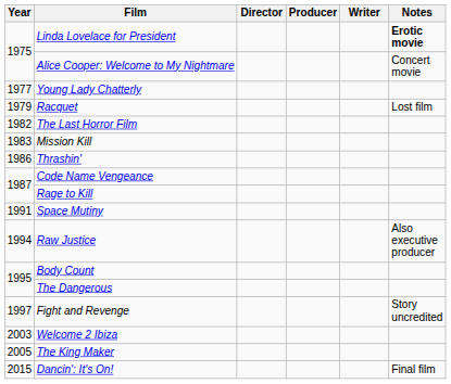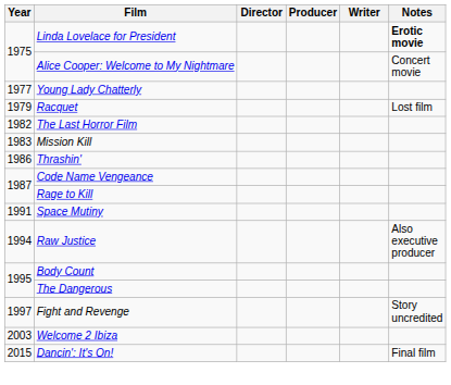- row: 2005 | The King Maker
